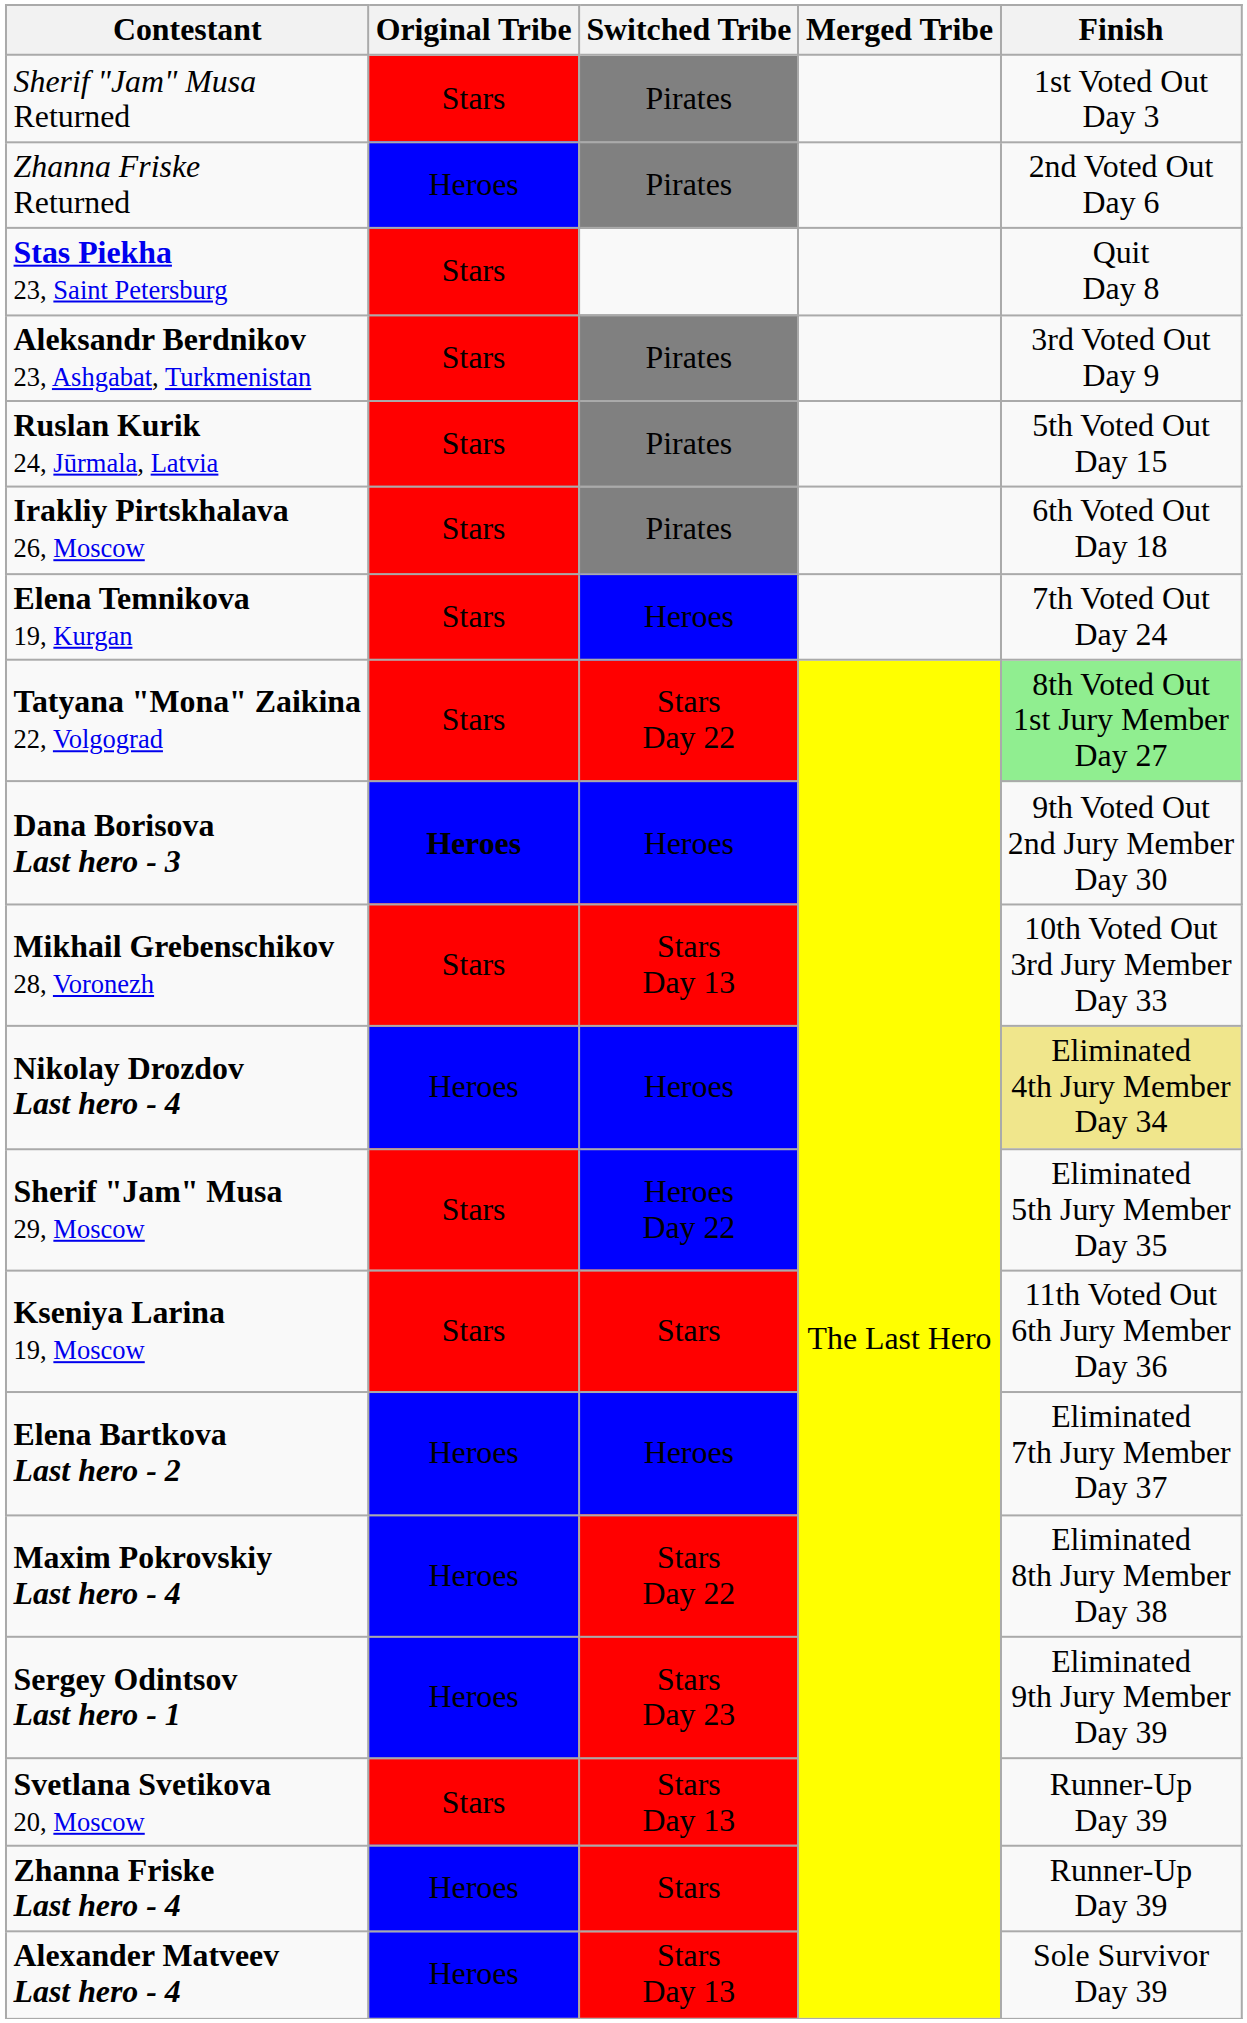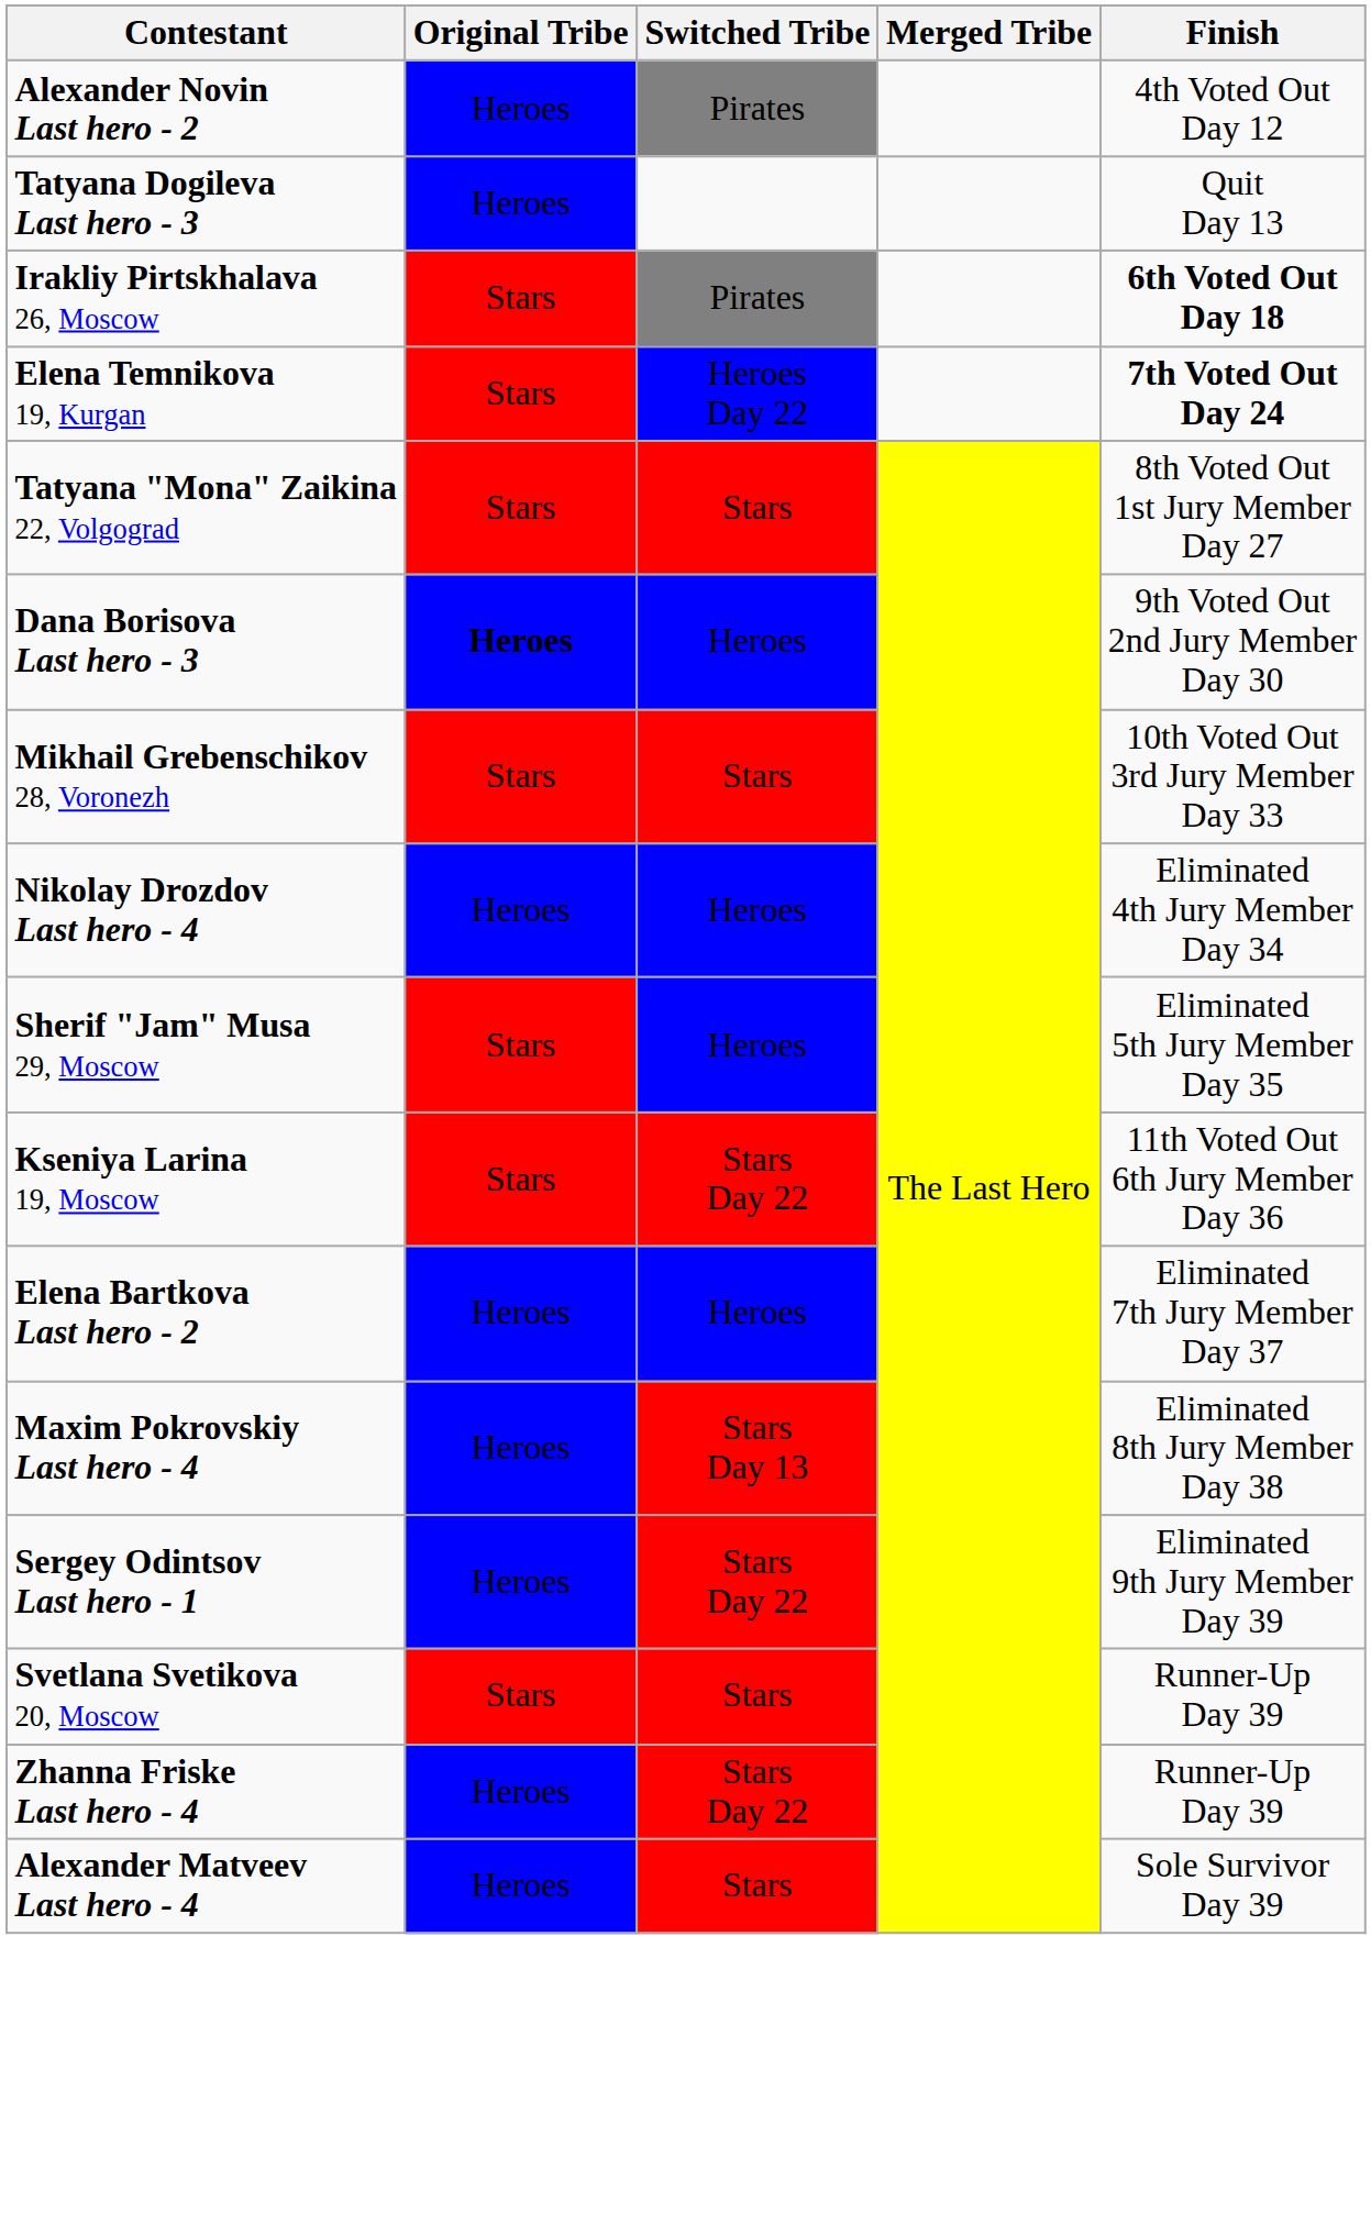- row: Sherif "Jam" Musa Returned | Stars | Pirates | 1st Voted Out Day 3
- row: Zhanna Friske Returned | Heroes | Pirates | 2nd Voted Out Day 6
- row: Stas Piekha 23, Saint Petersburg | Stars | Quit Day 8
- row: Aleksandr Berdnikov 23, Ashgabat, Turkmenistan | Stars | Pirates | 3rd Voted Out Day 9
+ row: Alexander Novin Last hero - 2 | Heroes | Pirates | 4th Voted Out Day 12
+ row: Tatyana Dogileva Last hero - 3 | Heroes | Quit Day 13
- row: Ruslan Kurik 24, Jūrmala, Latvia | Stars | Pirates | 5th Voted Out Day 15
Irakliy Pirtskhalava 26, Moscow | Finish: normal -> bold
Elena Temnikova 19, Kurgan | Switched Tribe: Heroes -> Heroes Day 22
Elena Temnikova 19, Kurgan | Finish: normal -> bold
Tatyana "Mona" Zaikina 22, Volgograd | Switched Tribe: Stars Day 22 -> Stars
Tatyana "Mona" Zaikina 22, Volgograd | Finish: lightgreen background -> no background
Mikhail Grebenschikov 28, Voronezh | Switched Tribe: Stars Day 13 -> Stars
Nikolay Drozdov Last hero - 4 | Finish: khaki background -> no background
Sherif "Jam" Musa 29, Moscow | Switched Tribe: Heroes Day 22 -> Heroes
Kseniya Larina 19, Moscow | Switched Tribe: Stars -> Stars Day 22
Maxim Pokrovskiy Last hero - 4 | Switched Tribe: Stars Day 22 -> Stars Day 13
Sergey Odintsov Last hero - 1 | Switched Tribe: Stars Day 23 -> Stars Day 22
Svetlana Svetikova 20, Moscow | Switched Tribe: Stars Day 13 -> Stars
Zhanna Friske Last hero - 4 | Switched Tribe: Stars -> Stars Day 22
Alexander Matveev Last hero - 4 | Switched Tribe: Stars Day 13 -> Stars
